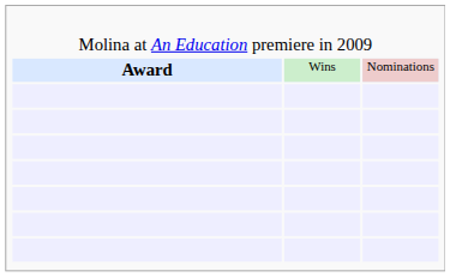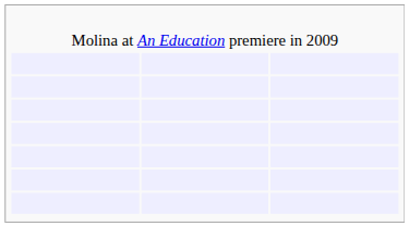- row: Award | Wins | Nominations
